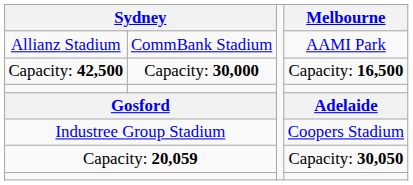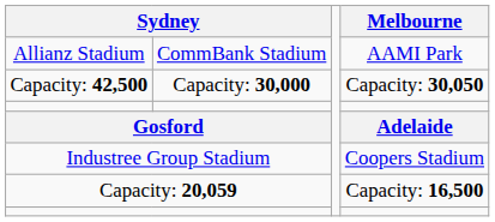Capacity: 42,500 | Melbourne: Capacity: 16,500 -> Capacity: 30,050
Capacity: 20,059 | Melbourne: Capacity: 30,050 -> Capacity: 16,500
